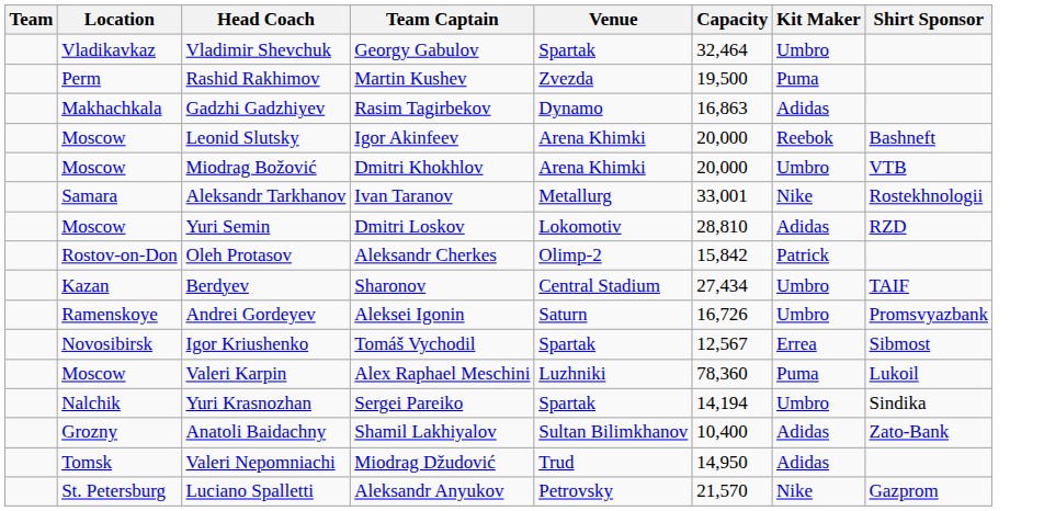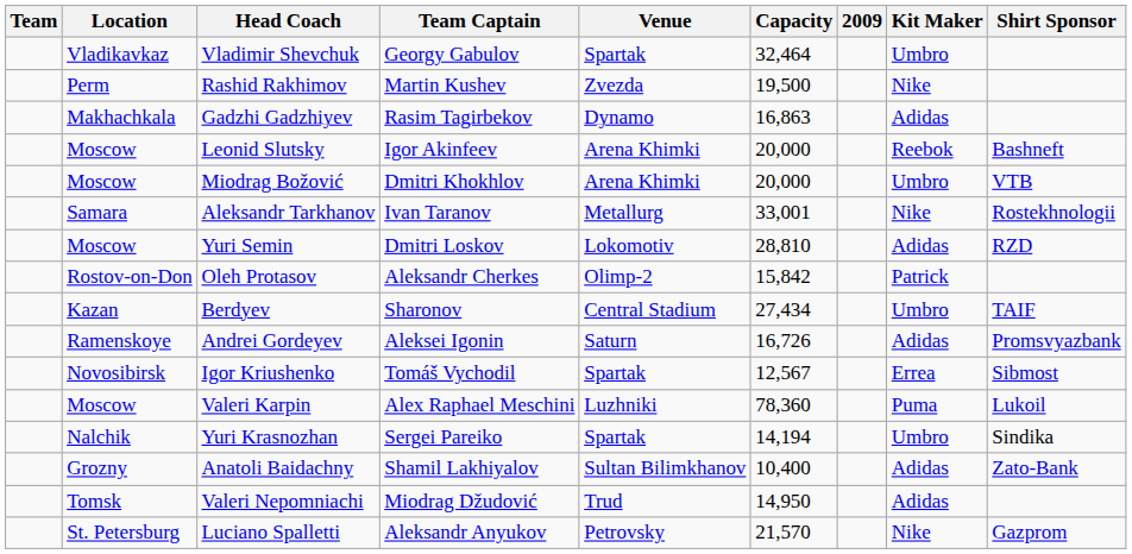+ column: 2009
Rashid Rakhimov | Kit Maker: Puma -> Nike
Andrei Gordeyev | Kit Maker: Umbro -> Adidas
